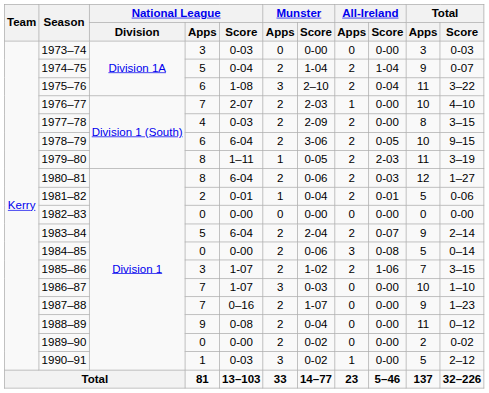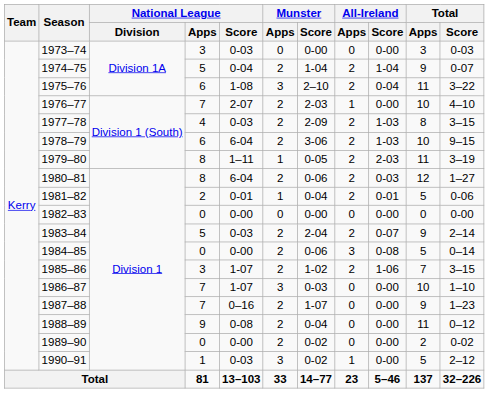1977–78 | All-Ireland / Score: 0-00 -> 1-03
1978–79 | All-Ireland / Score: 0-05 -> 1-03
1983–84 | National League / Score: 6-04 -> 0-03
